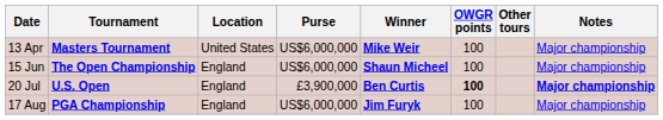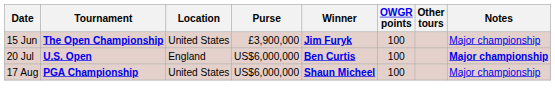- row: 13 Apr | Masters Tournament | United States | US$6,000,000 | Mike Weir | 100 | Major championship
15 Jun | Location: England -> United States
15 Jun | Purse: US$6,000,000 -> £3,900,000
15 Jun | Winner: Shaun Micheel -> Jim Furyk
20 Jul | Purse: £3,900,000 -> US$6,000,000
20 Jul | OWGR points: bold -> normal
17 Aug | Location: England -> United States
17 Aug | Winner: Jim Furyk -> Shaun Micheel
